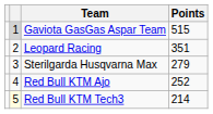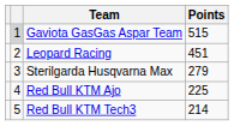Leopard Racing | Points: 351 -> 451
Red Bull KTM Ajo | Points: 252 -> 225
Red Bull KTM Tech3 | column 2: lightyellow background -> no background
